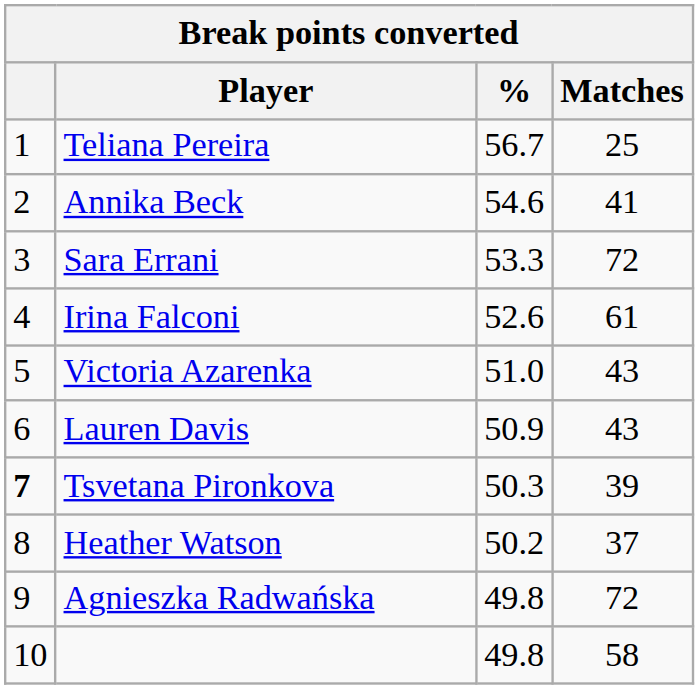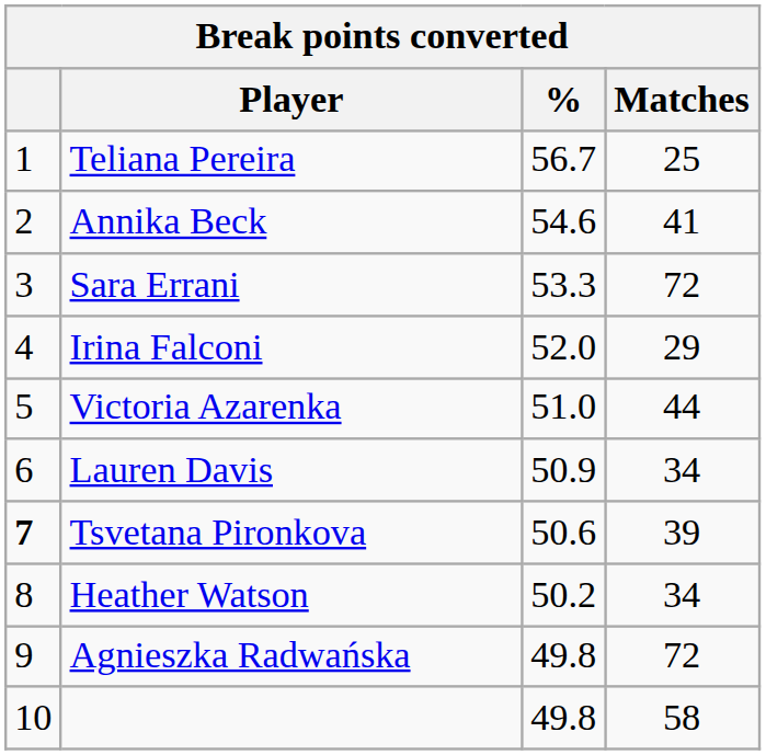Irina Falconi | %: 52.6 -> 52.0
Irina Falconi | Matches: 61 -> 29
Victoria Azarenka | Matches: 43 -> 44
Lauren Davis | Matches: 43 -> 34
Tsvetana Pironkova | %: 50.3 -> 50.6
Heather Watson | Matches: 37 -> 34
